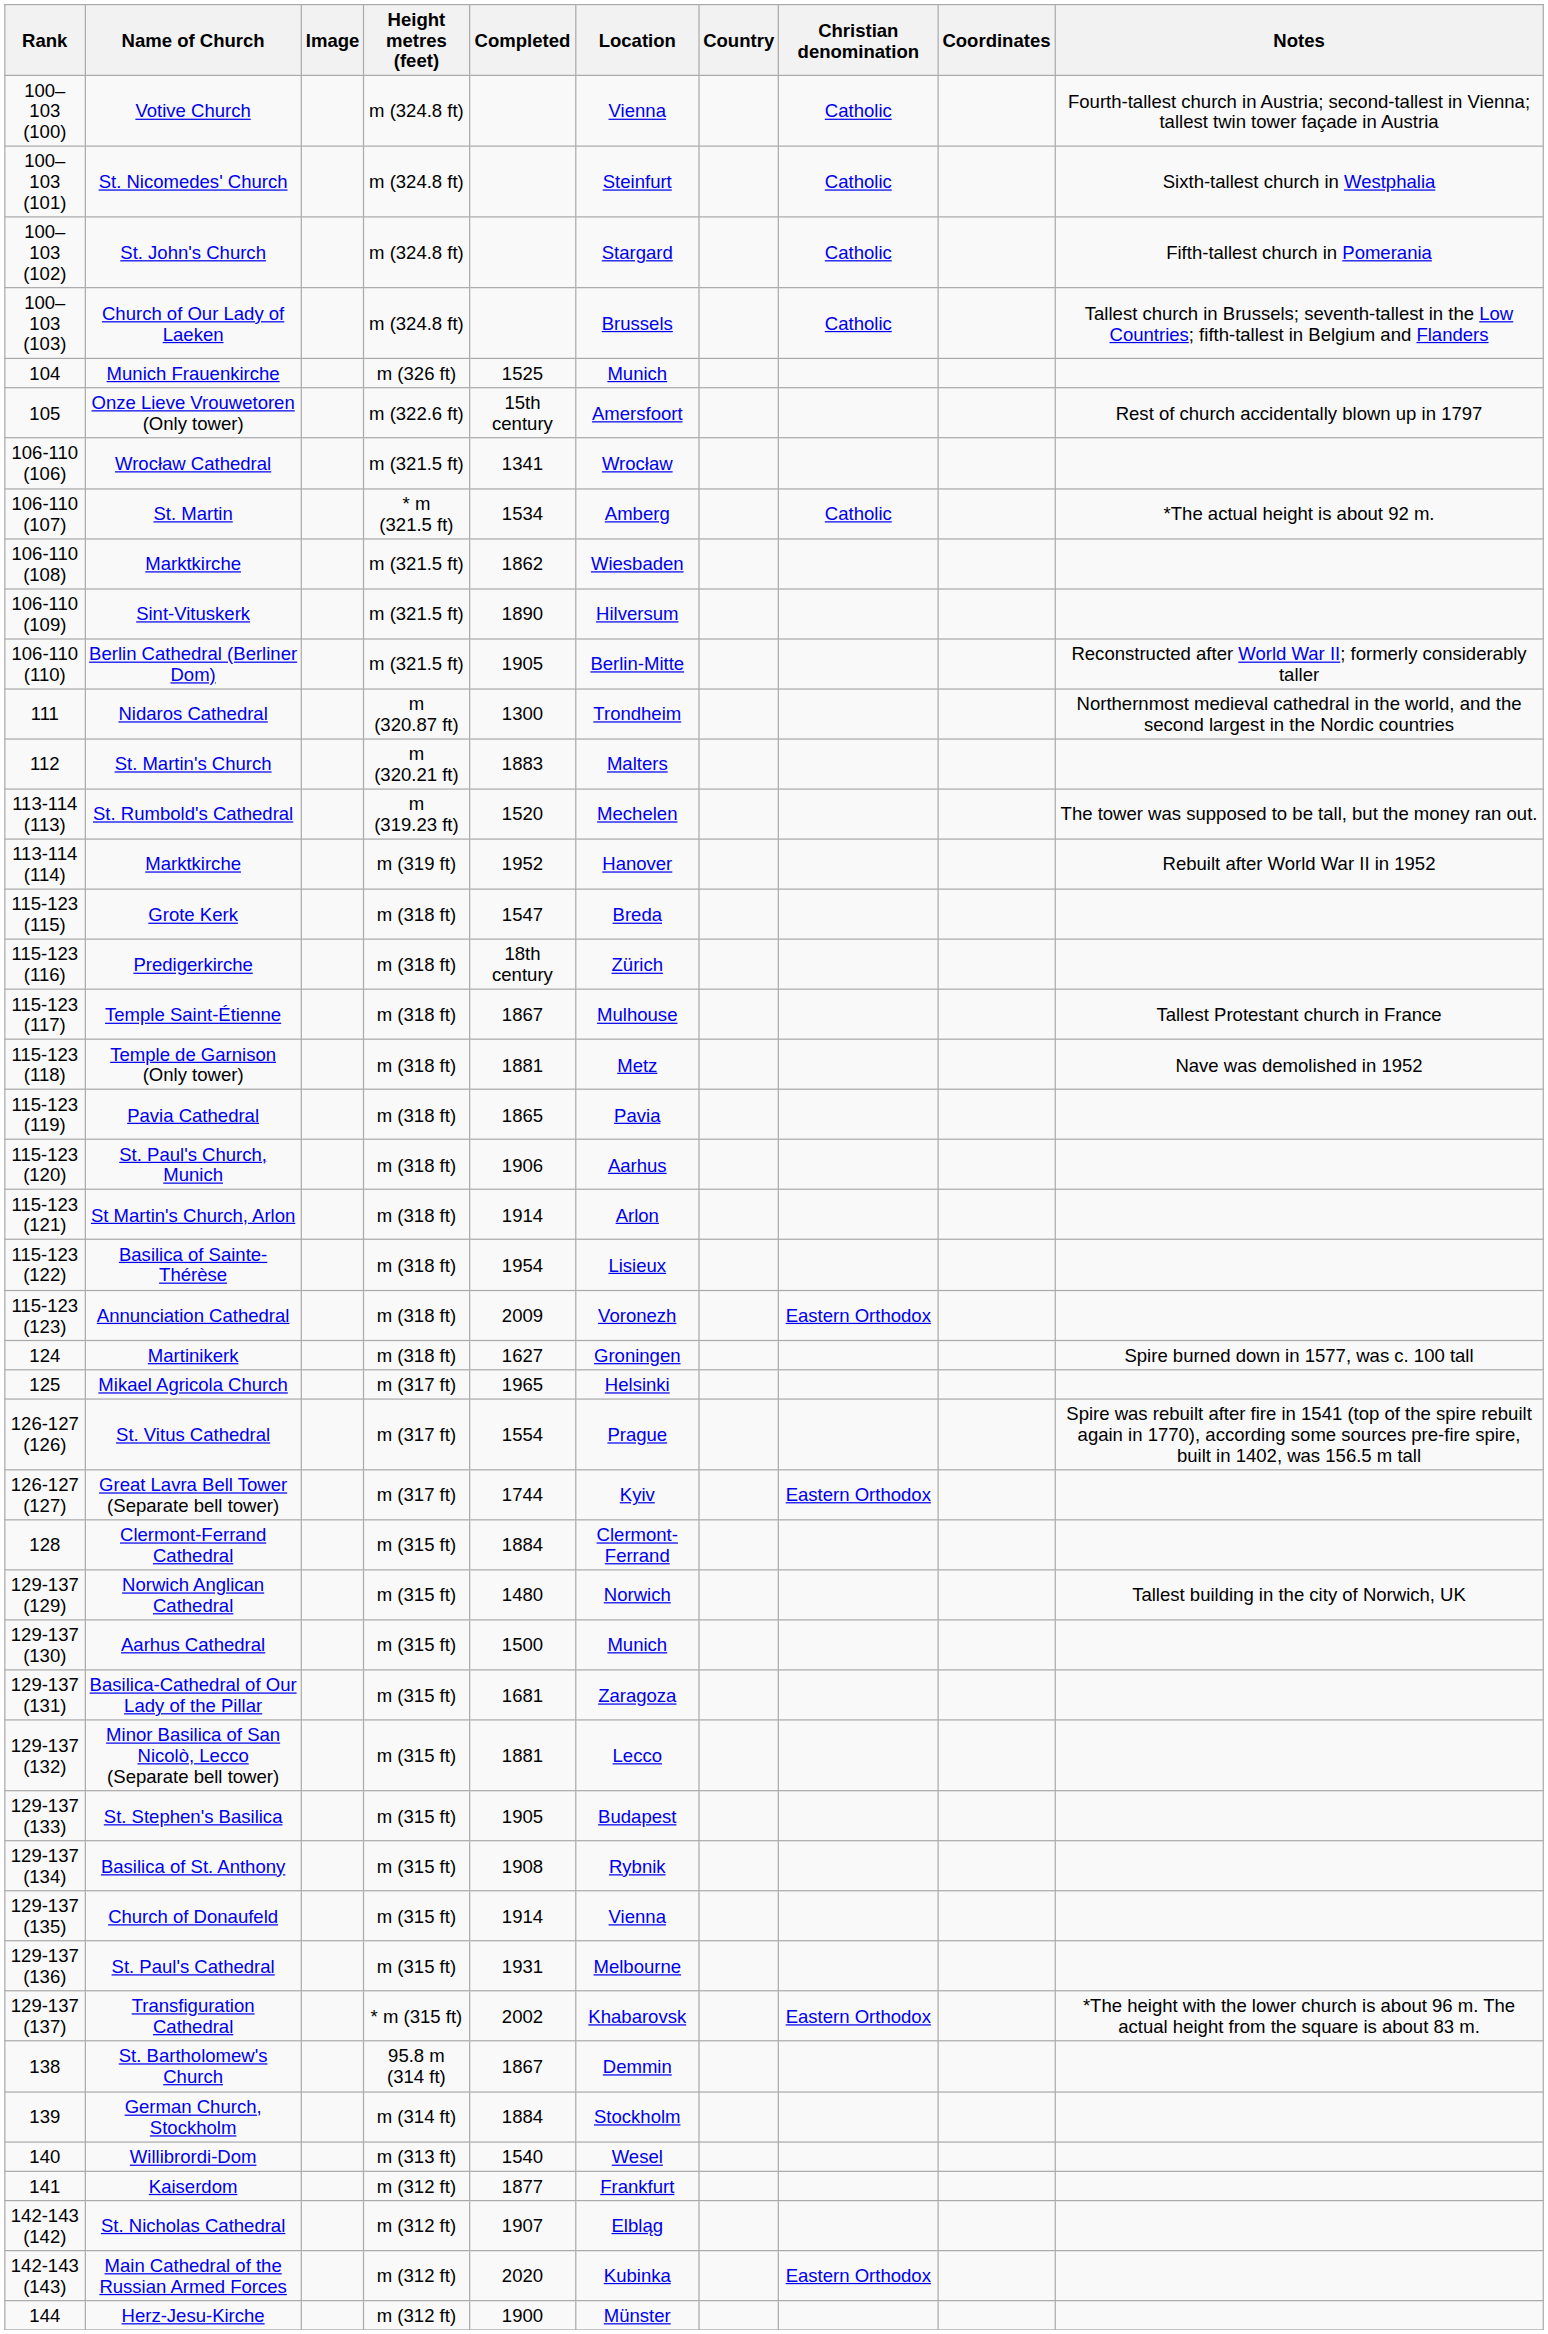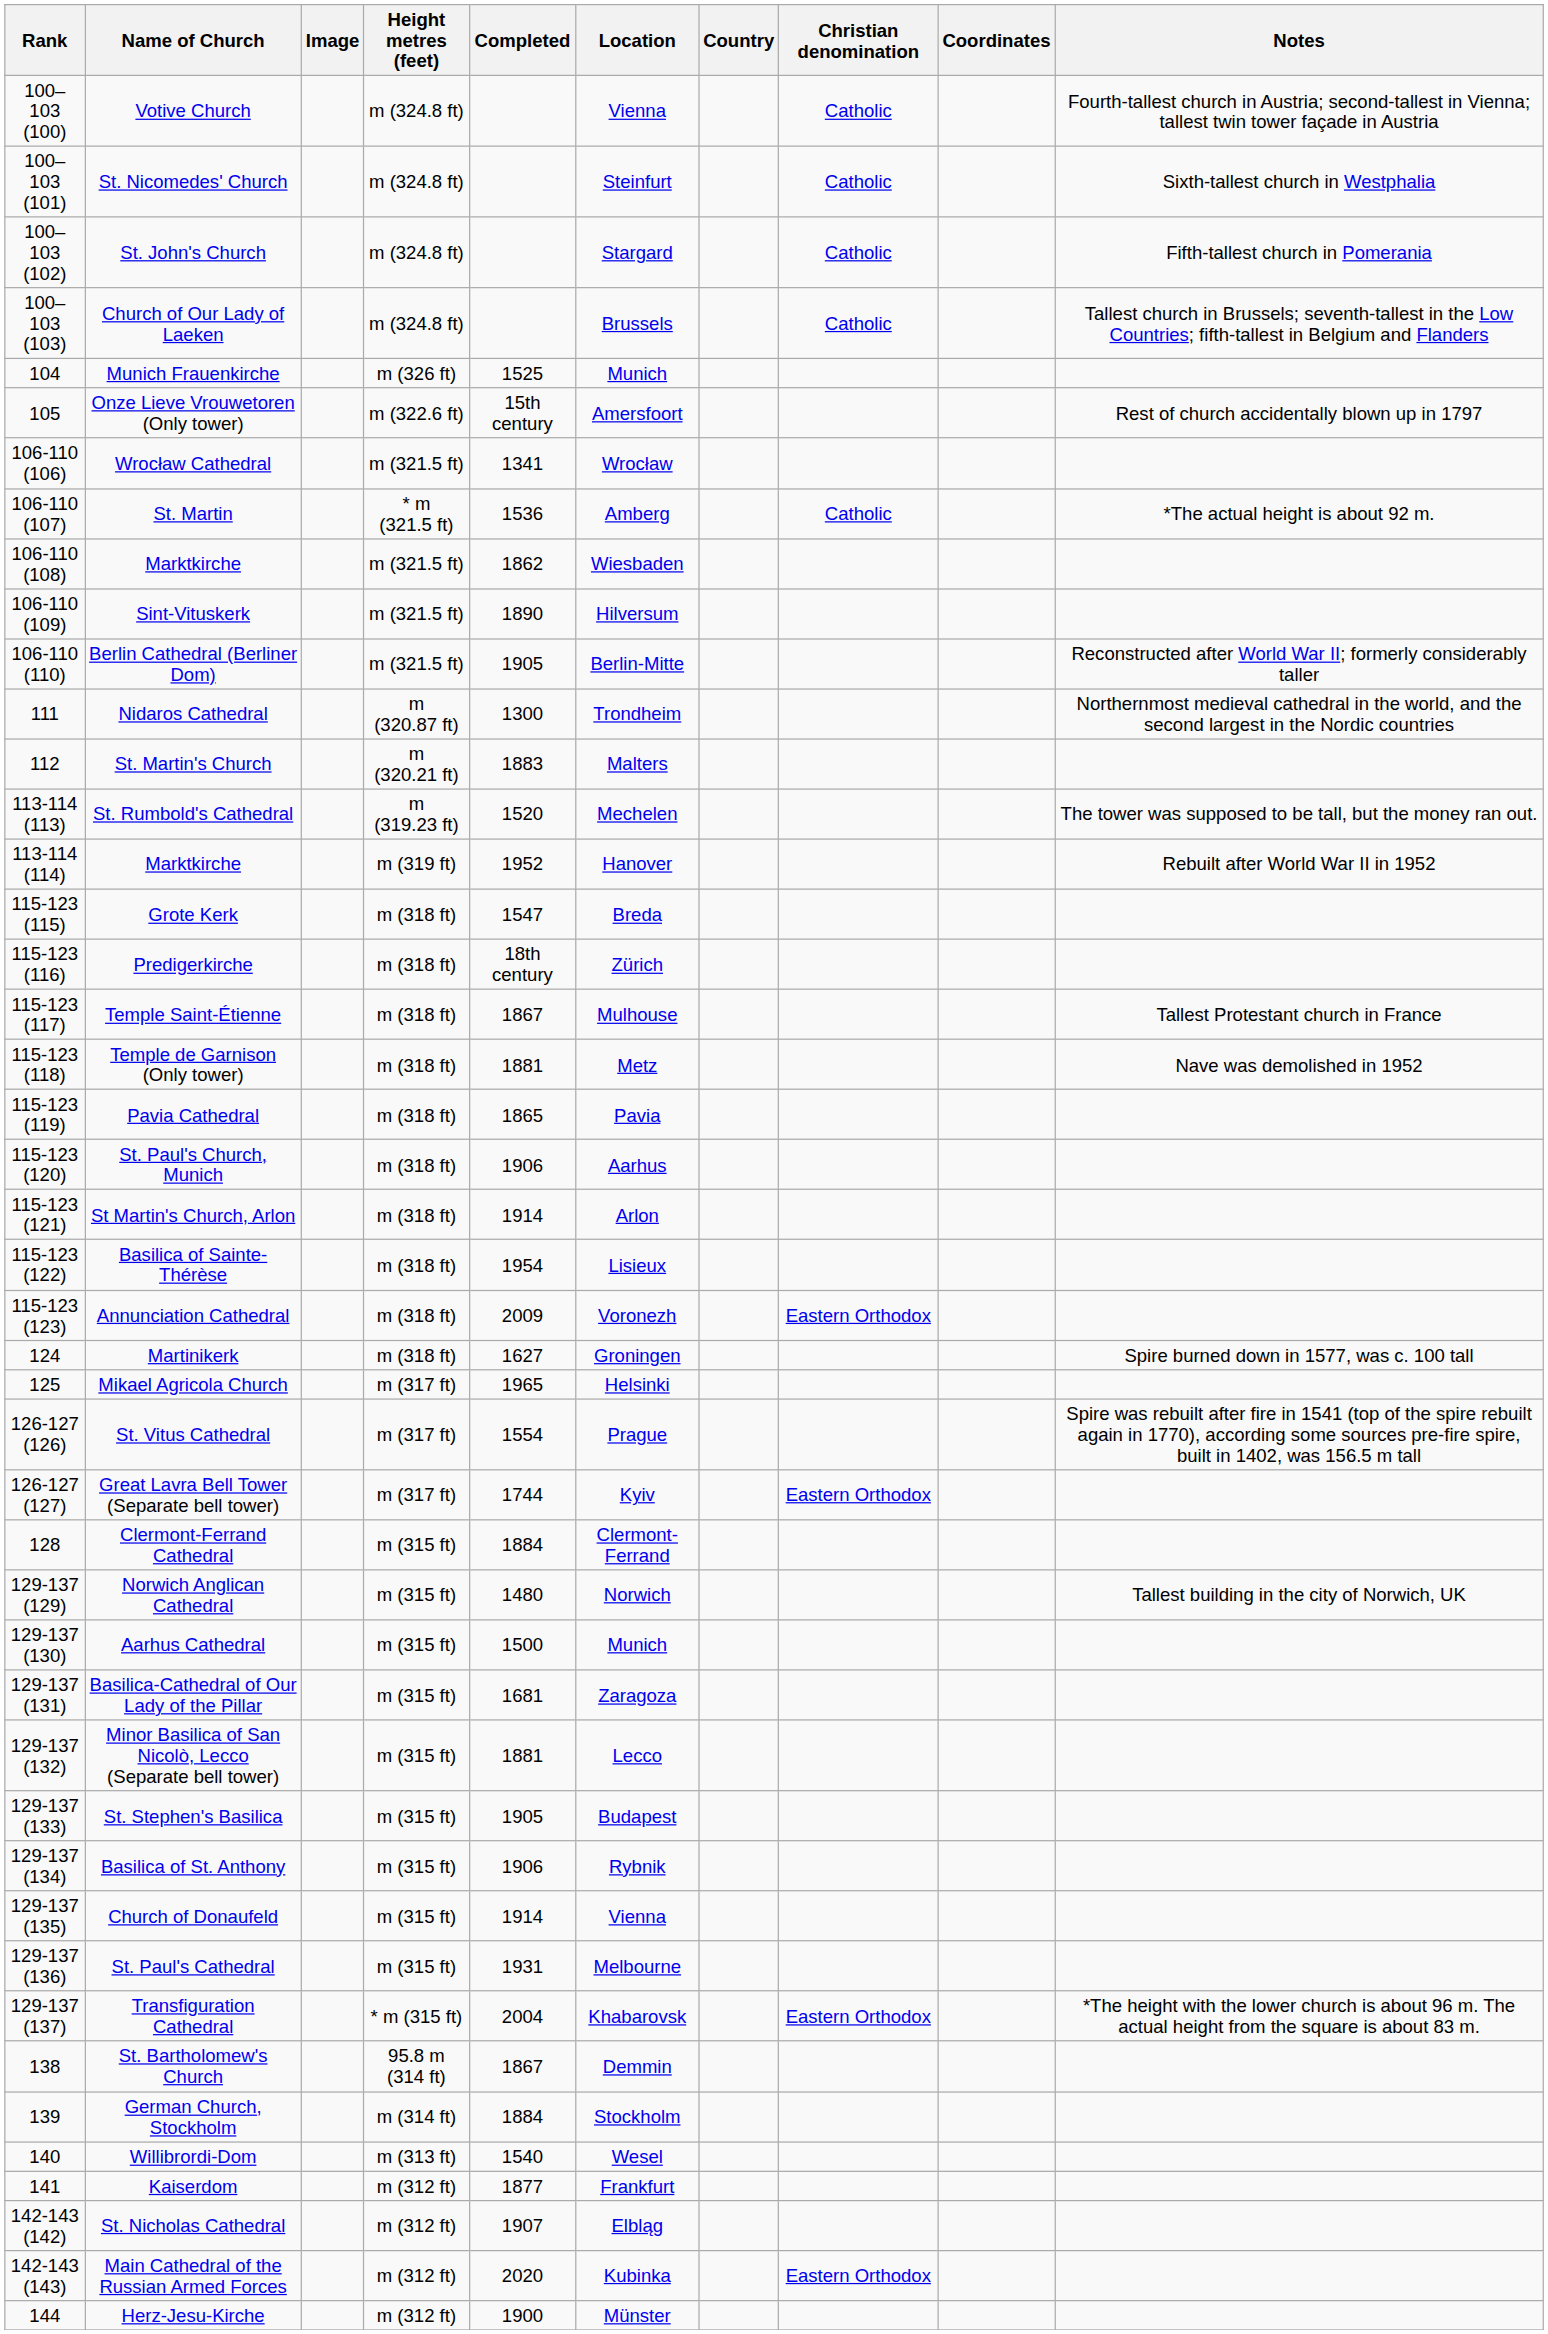St. Martin | Completed: 1534 -> 1536
Basilica of St. Anthony | Completed: 1908 -> 1906
Transfiguration Cathedral | Completed: 2002 -> 2004
